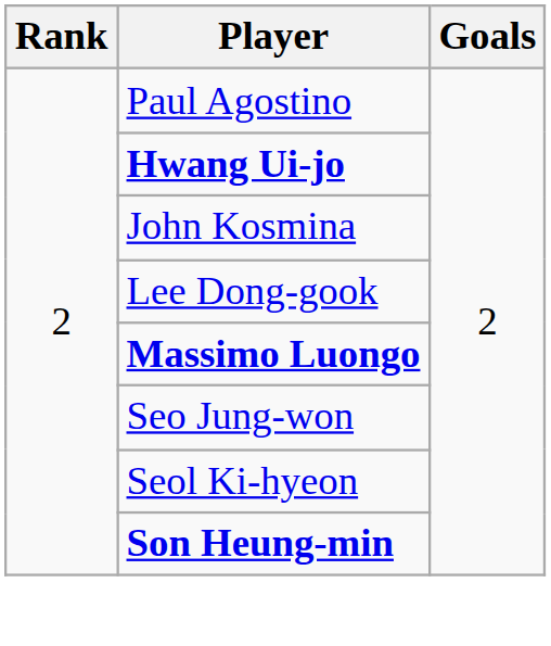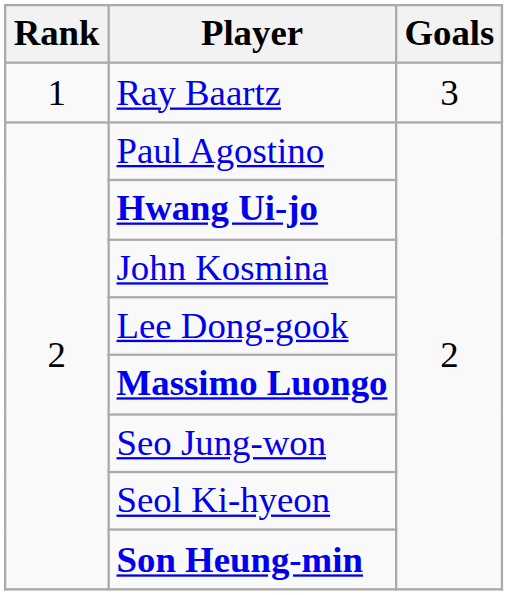+ row: 1 | Ray Baartz | 3
